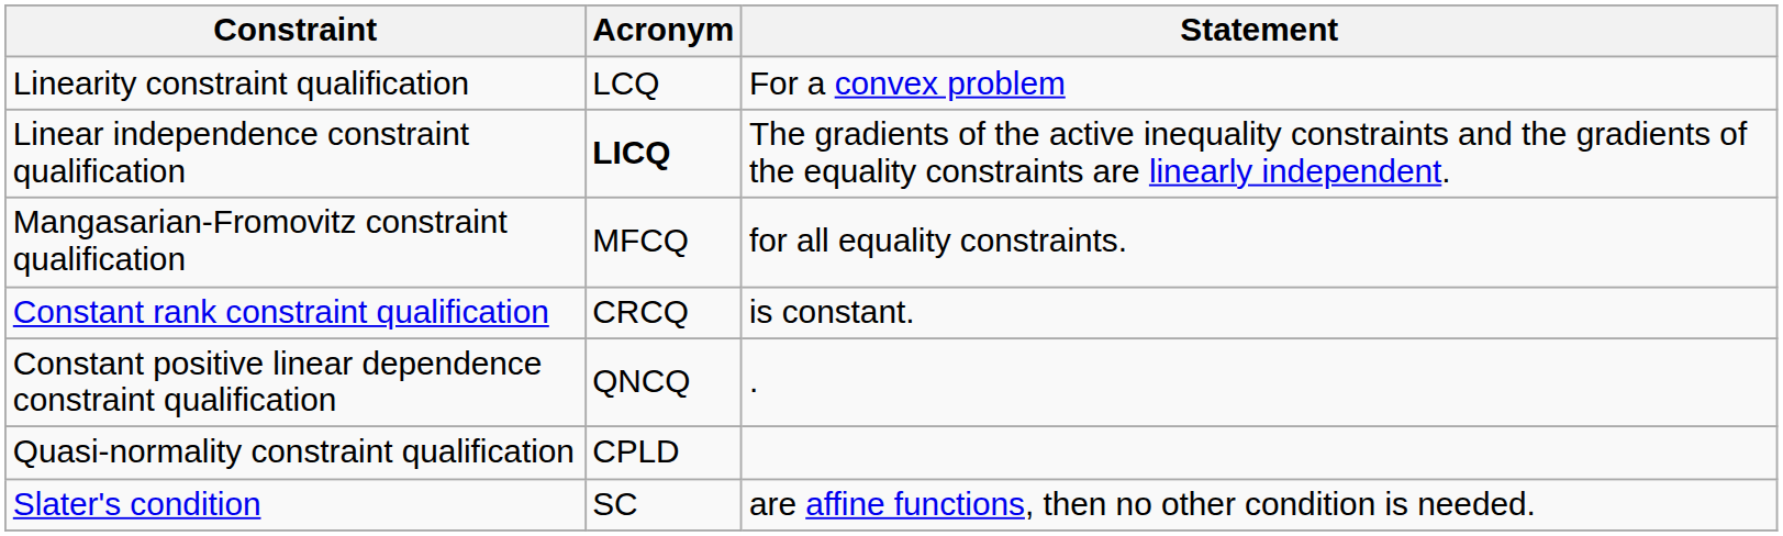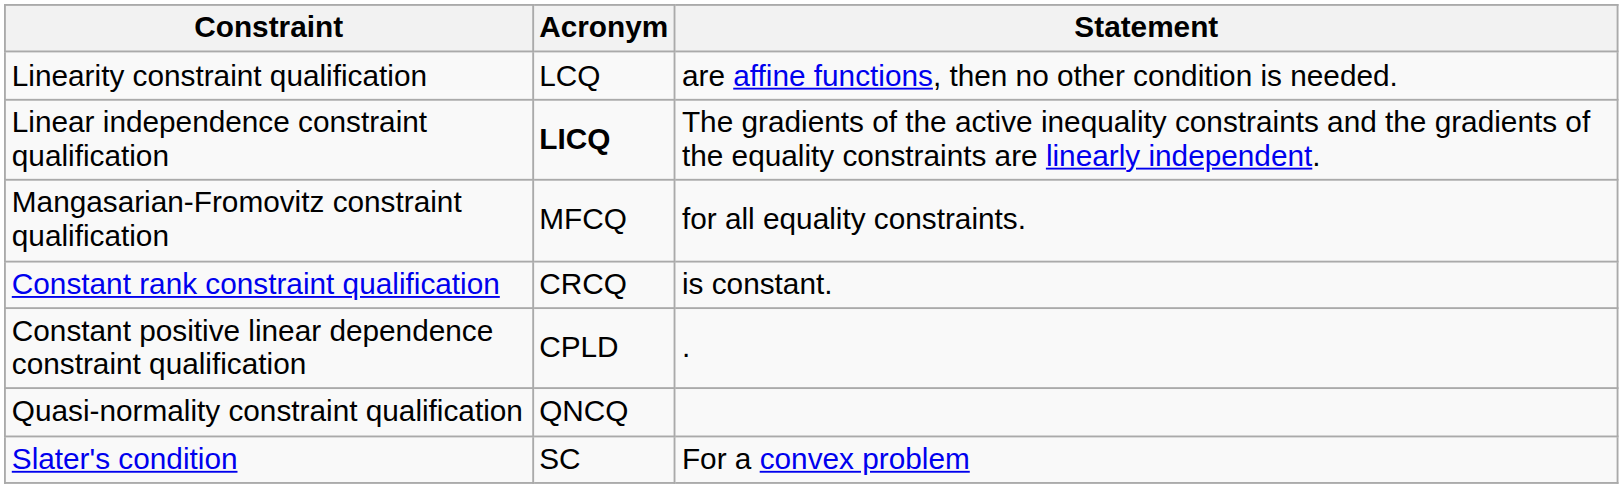Linearity constraint qualification | Statement: For a convex problem -> are affine functions, then no other condition is needed.
Constant positive linear dependence constraint qualification | Acronym: QNCQ -> CPLD
Quasi-normality constraint qualification | Acronym: CPLD -> QNCQ
Slater's condition | Statement: are affine functions, then no other condition is needed. -> For a convex problem
